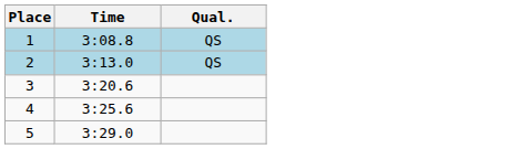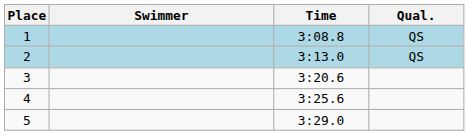+ column: Swimmer
